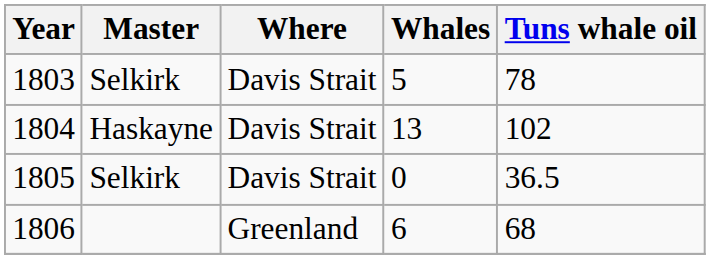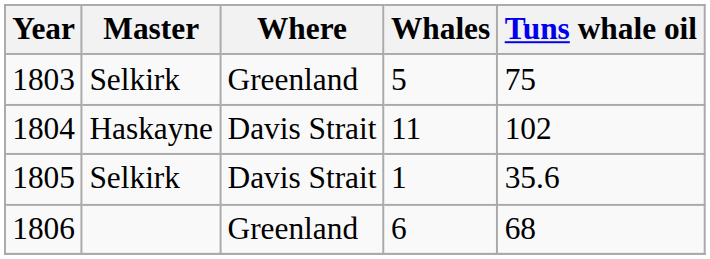1803 | Where: Davis Strait -> Greenland
1803 | Tuns whale oil: 78 -> 75
1804 | Whales: 13 -> 11
1805 | Whales: 0 -> 1
1805 | Tuns whale oil: 36.5 -> 35.6
